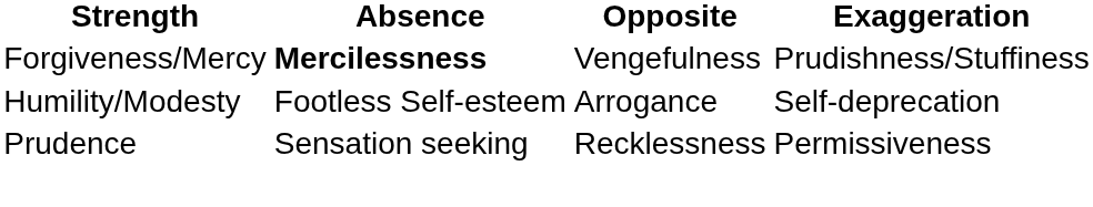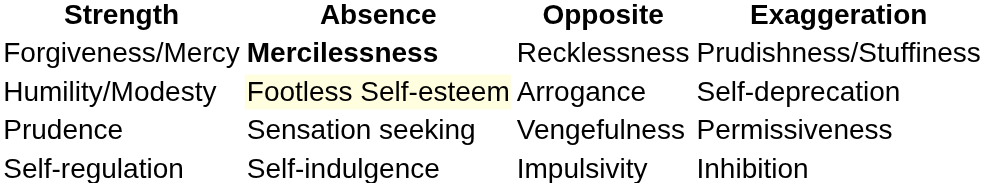Forgiveness/Mercy | Opposite: Vengefulness -> Recklessness
Humility/Modesty | Absence: no background -> lightyellow background
Prudence | Opposite: Recklessness -> Vengefulness
+ row: Self-regulation | Self-indulgence | Impulsivity | Inhibition
